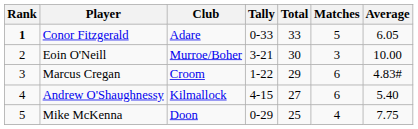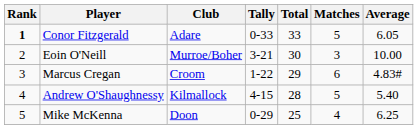Andrew O'Shaughnessy | Total: 27 -> 28
Andrew O'Shaughnessy | Matches: 6 -> 5
Mike McKenna | Average: 7.75 -> 6.25
